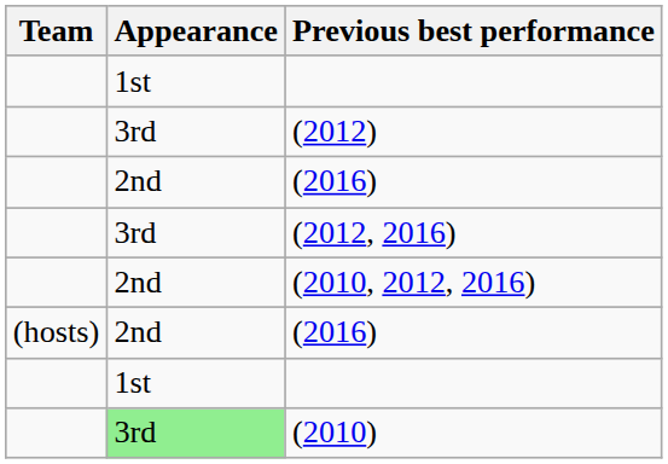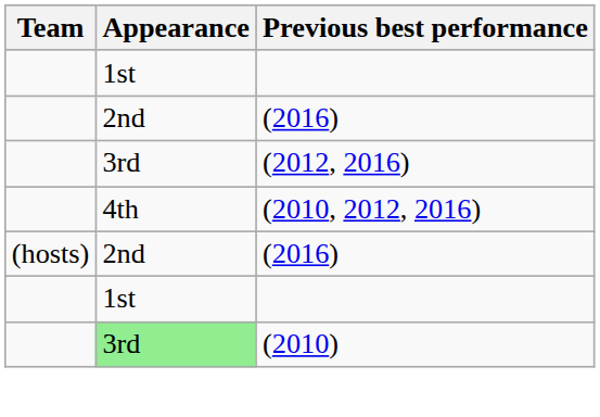- row: 3rd | (2012)
(2010, 2012, 2016) | Appearance: 2nd -> 4th
